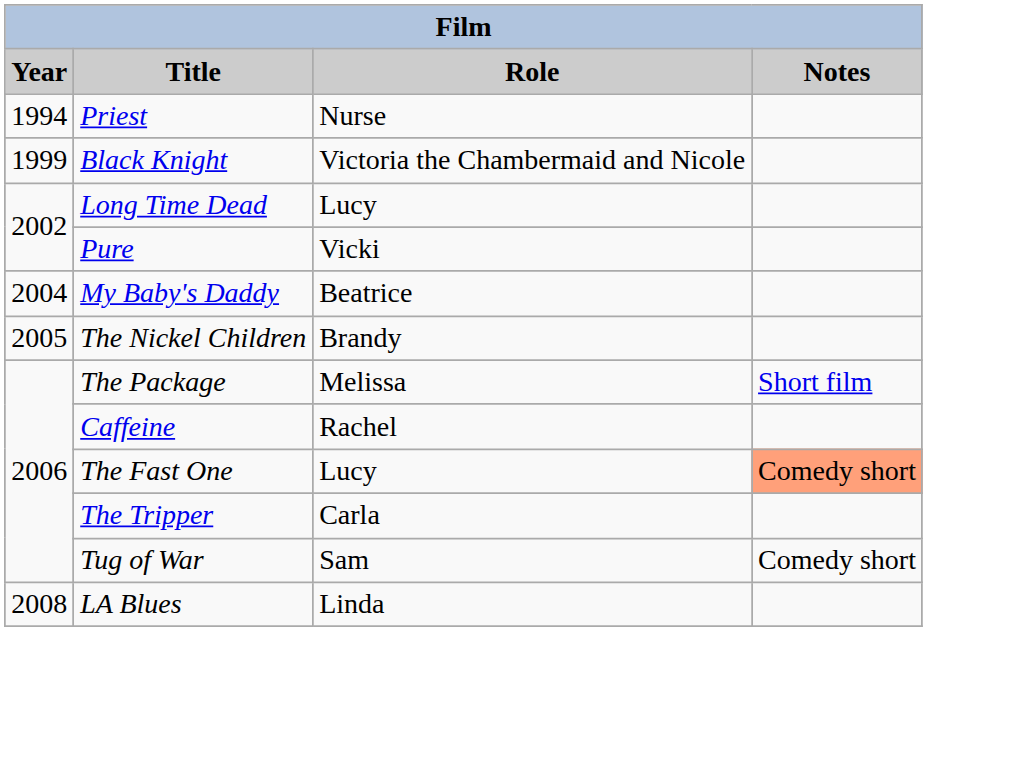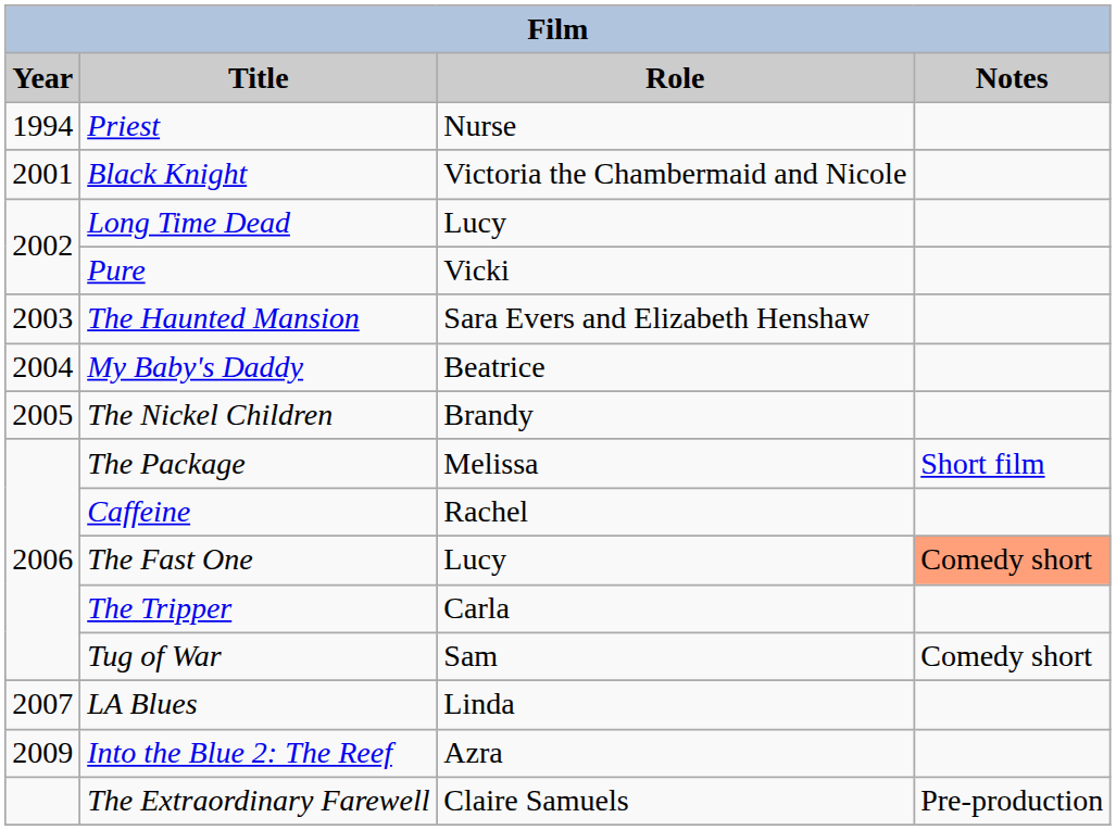Black Knight | Year: 1999 -> 2001
+ row: 2003 | The Haunted Mansion | Sara Evers and Elizabeth Henshaw
LA Blues | Year: 2008 -> 2007
+ row: 2009 | Into the Blue 2: The Reef | Azra
+ row: The Extraordinary Farewell | Claire Samuels | Pre-production
